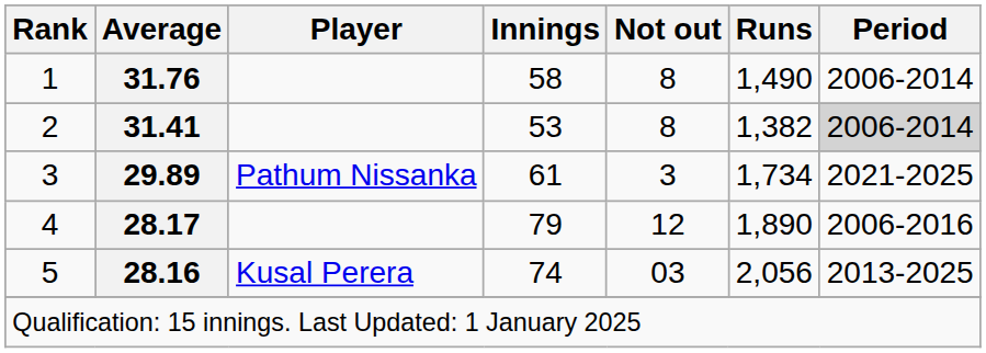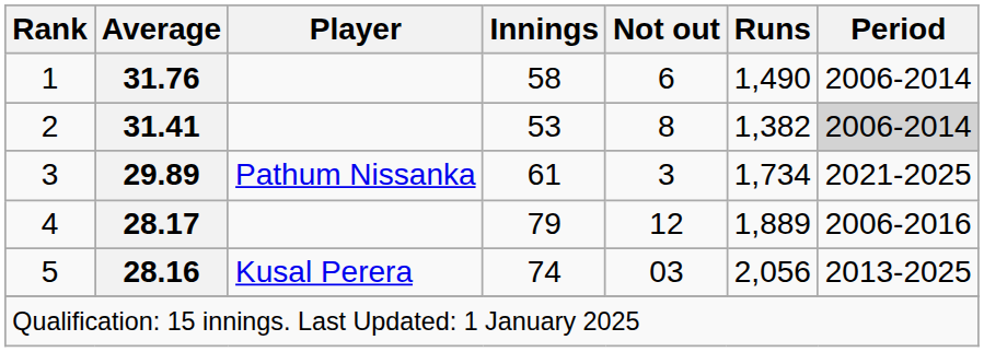1 | Not out: 8 -> 6
4 | Runs: 1,890 -> 1,889
